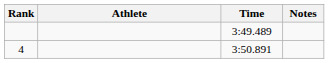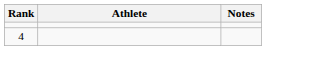- column: Time | 3:49.489 | 3:50.891
